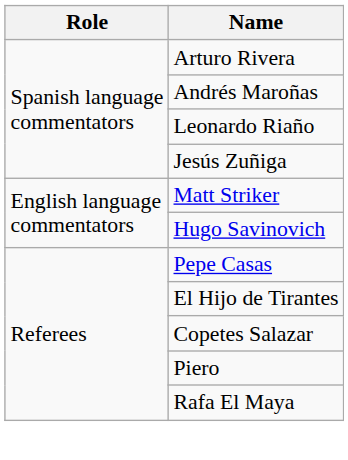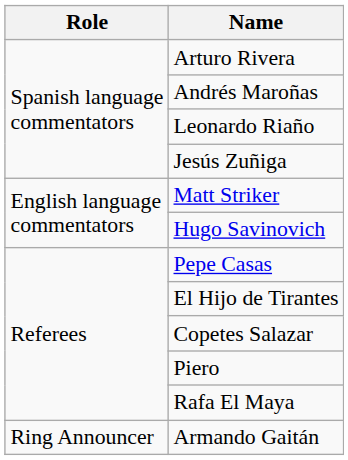+ row: Ring Announcer | Armando Gaitán
